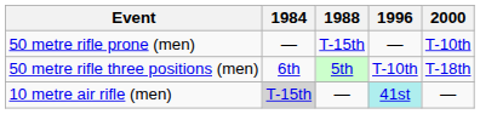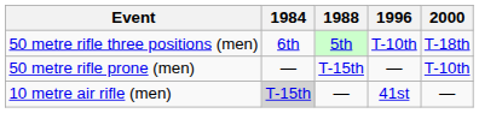rows swapped: 50 metre rifle three positions (men) <-> 50 metre rifle prone (men)
10 metre air rifle (men) | 1996: paleturquoise background -> no background
